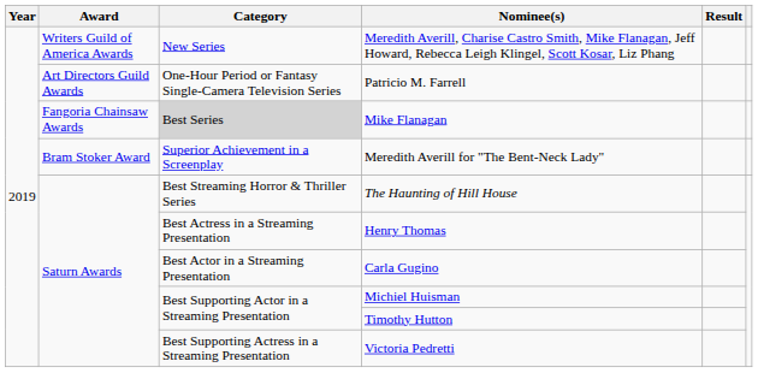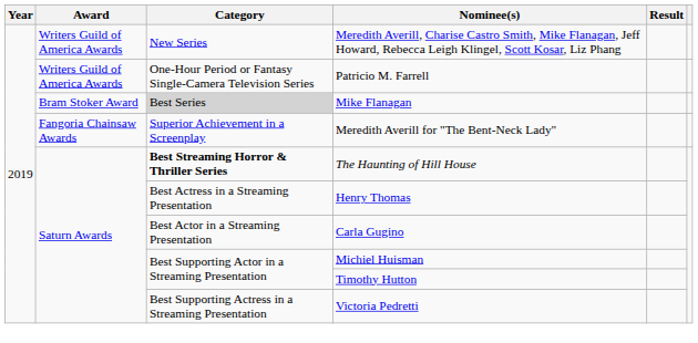Patricio M. Farrell | Award: Art Directors Guild Awards -> Writers Guild of America Awards
Mike Flanagan | Award: Fangoria Chainsaw Awards -> Bram Stoker Award
Meredith Averill for "The Bent-Neck Lady" | Award: Bram Stoker Award -> Fangoria Chainsaw Awards
The Haunting of Hill House | Category: normal -> bold
